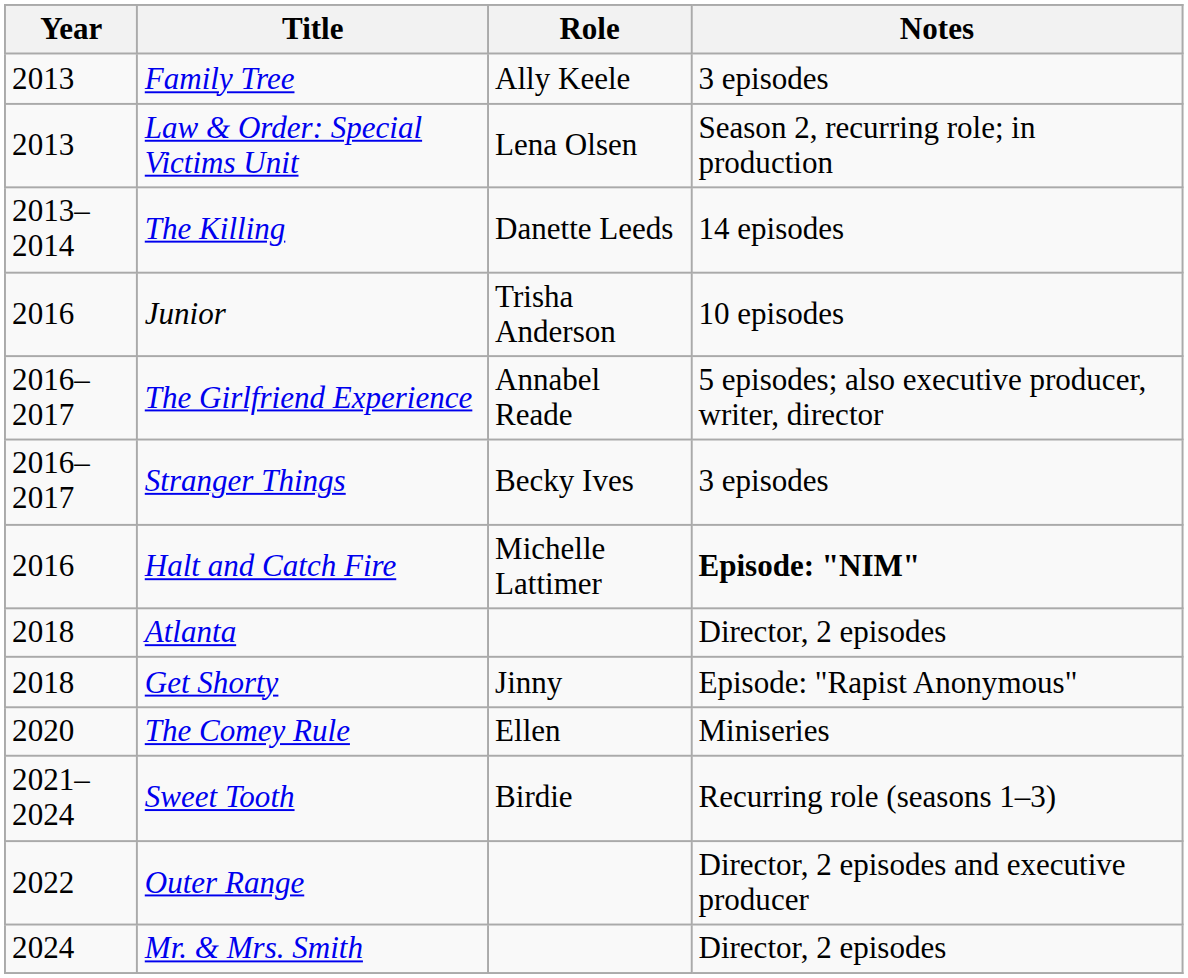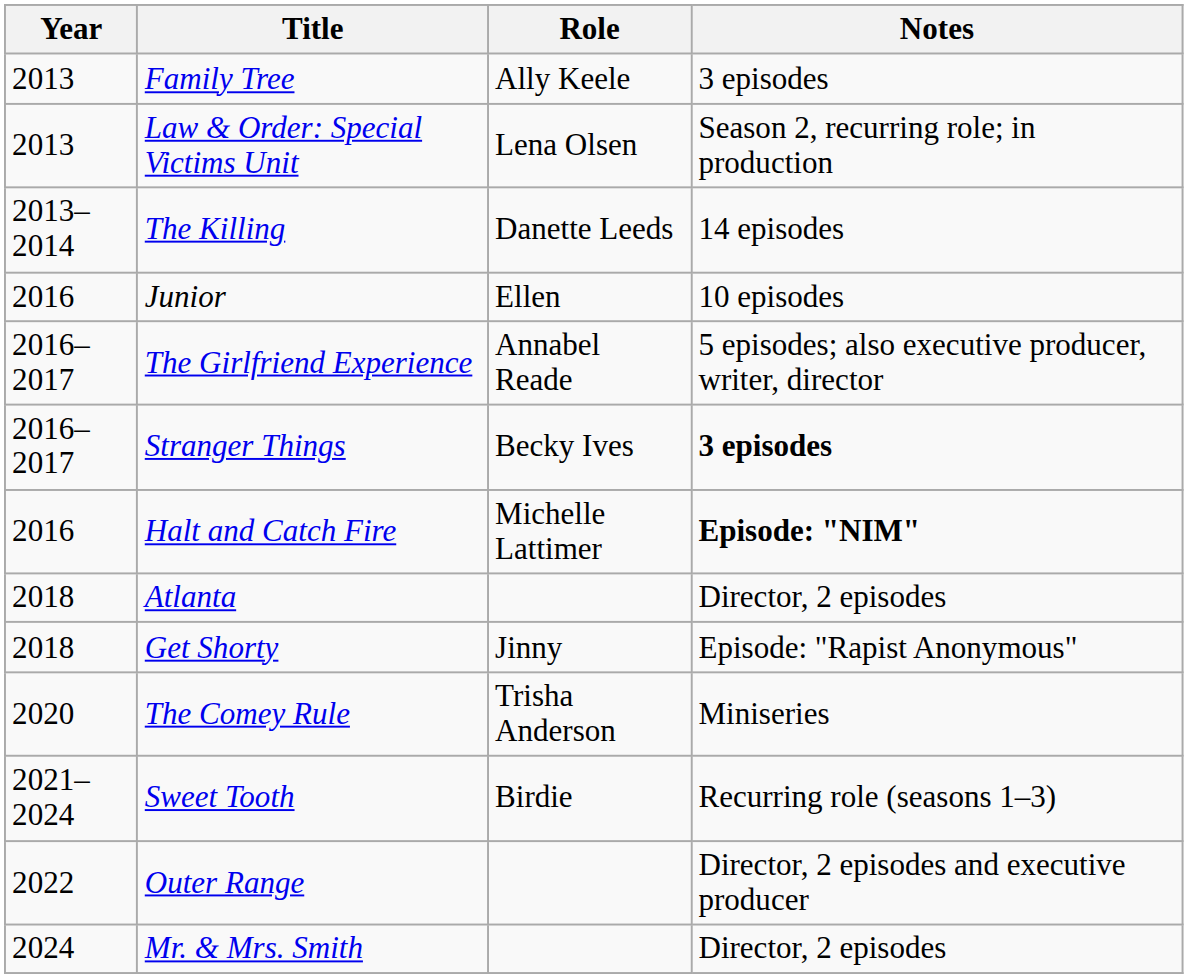Junior | Role: Trisha Anderson -> Ellen
Stranger Things | Notes: normal -> bold
The Comey Rule | Role: Ellen -> Trisha Anderson
